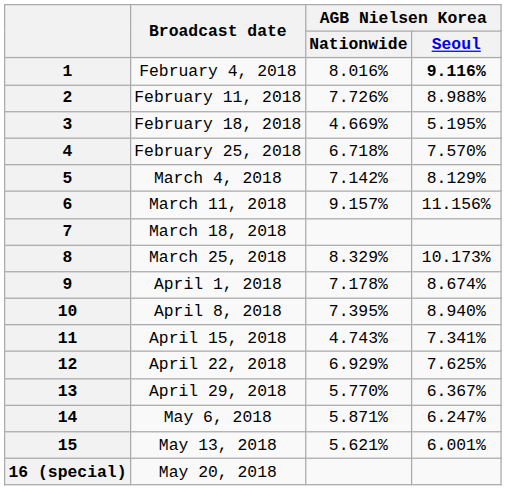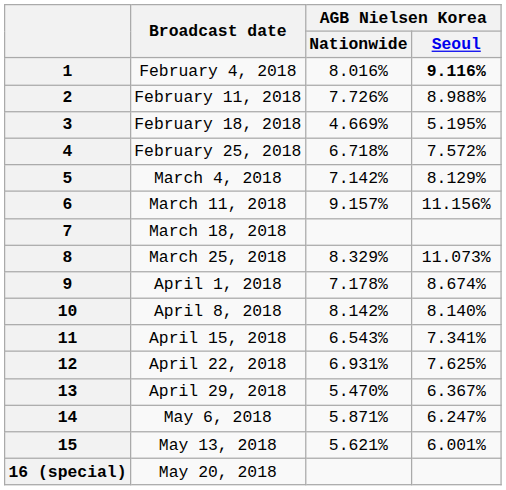4 | AGB Nielsen Korea / Seoul: 7.570% -> 7.572%
8 | AGB Nielsen Korea / Seoul: 10.173% -> 11.073%
10 | AGB Nielsen Korea / Nationwide: 7.395% -> 8.142%
10 | AGB Nielsen Korea / Seoul: 8.940% -> 8.140%
11 | AGB Nielsen Korea / Nationwide: 4.743% -> 6.543%
12 | AGB Nielsen Korea / Nationwide: 6.929% -> 6.931%
13 | AGB Nielsen Korea / Nationwide: 5.770% -> 5.470%
